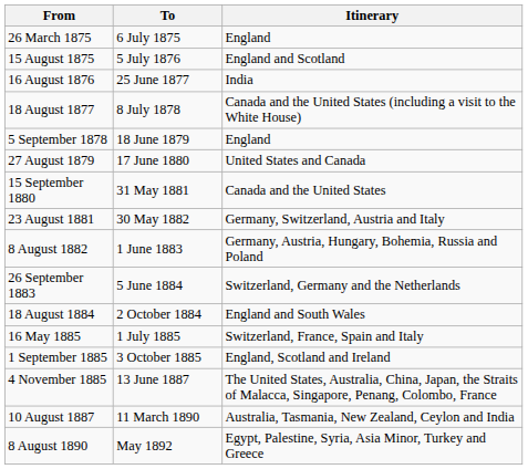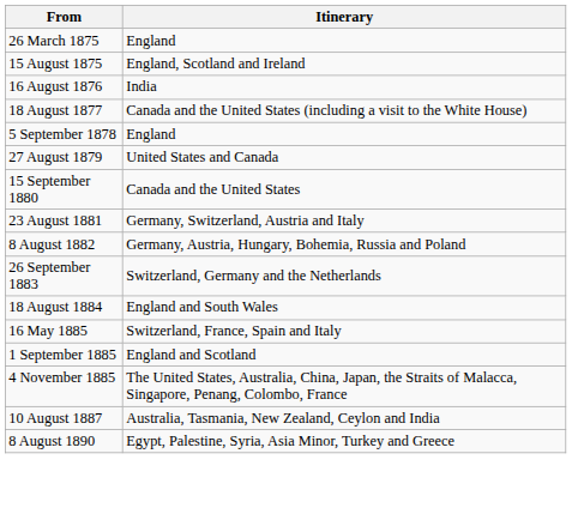- column: To | 6 July 1875 | 5 July 1876 | 25 June 1877 | 8 July 1878 | 18 June 1879 | 17 June 1880 | 31 May 1881 | 30 May 1882 | 1 June 1883 | 5 June 1884 | 2 October 1884 | 1 July 1885 | 3 October 1885 | 13 June 1887 | 11 March 1890 | May 1892
15 August 1875 | Itinerary: England and Scotland -> England, Scotland and Ireland
1 September 1885 | Itinerary: England, Scotland and Ireland -> England and Scotland
